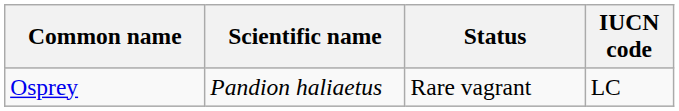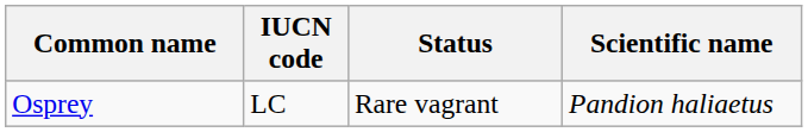columns swapped: Scientific name <-> IUCN code
